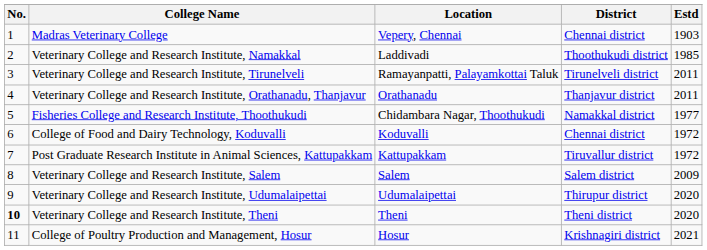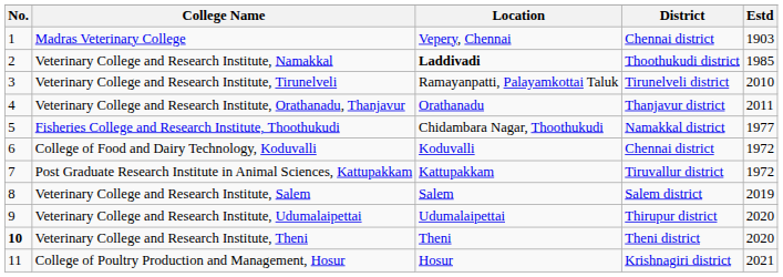Veterinary College and Research Institute, Namakkal | Location: normal -> bold
Veterinary College and Research Institute, Tirunelveli | Estd: 2011 -> 2010
Veterinary College and Research Institute, Salem | Estd: 2009 -> 2019
